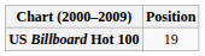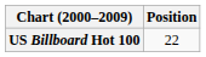US Billboard Hot 100 | Position: 19 -> 22
